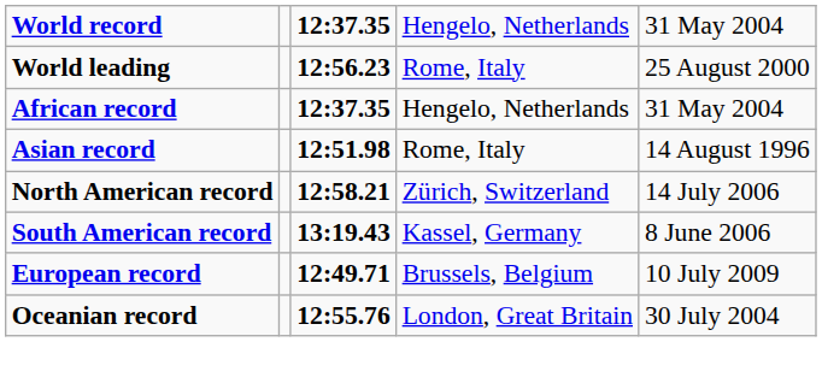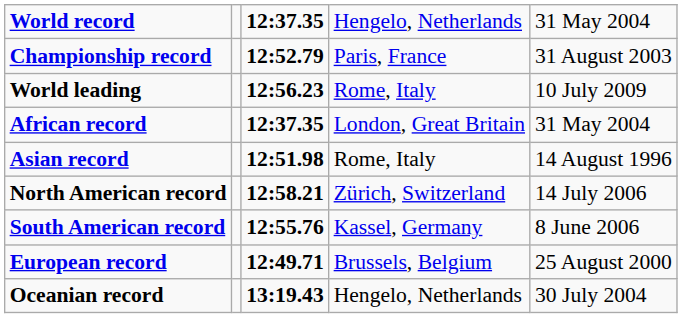+ row: Championship record | 12:52.79 | Paris, France | 31 August 2003
World leading | column 5: 25 August 2000 -> 10 July 2009
African record | column 4: Hengelo, Netherlands -> London, Great Britain
South American record | column 3: 13:19.43 -> 12:55.76
European record | column 5: 10 July 2009 -> 25 August 2000
Oceanian record | column 3: 12:55.76 -> 13:19.43
Oceanian record | column 4: London, Great Britain -> Hengelo, Netherlands
